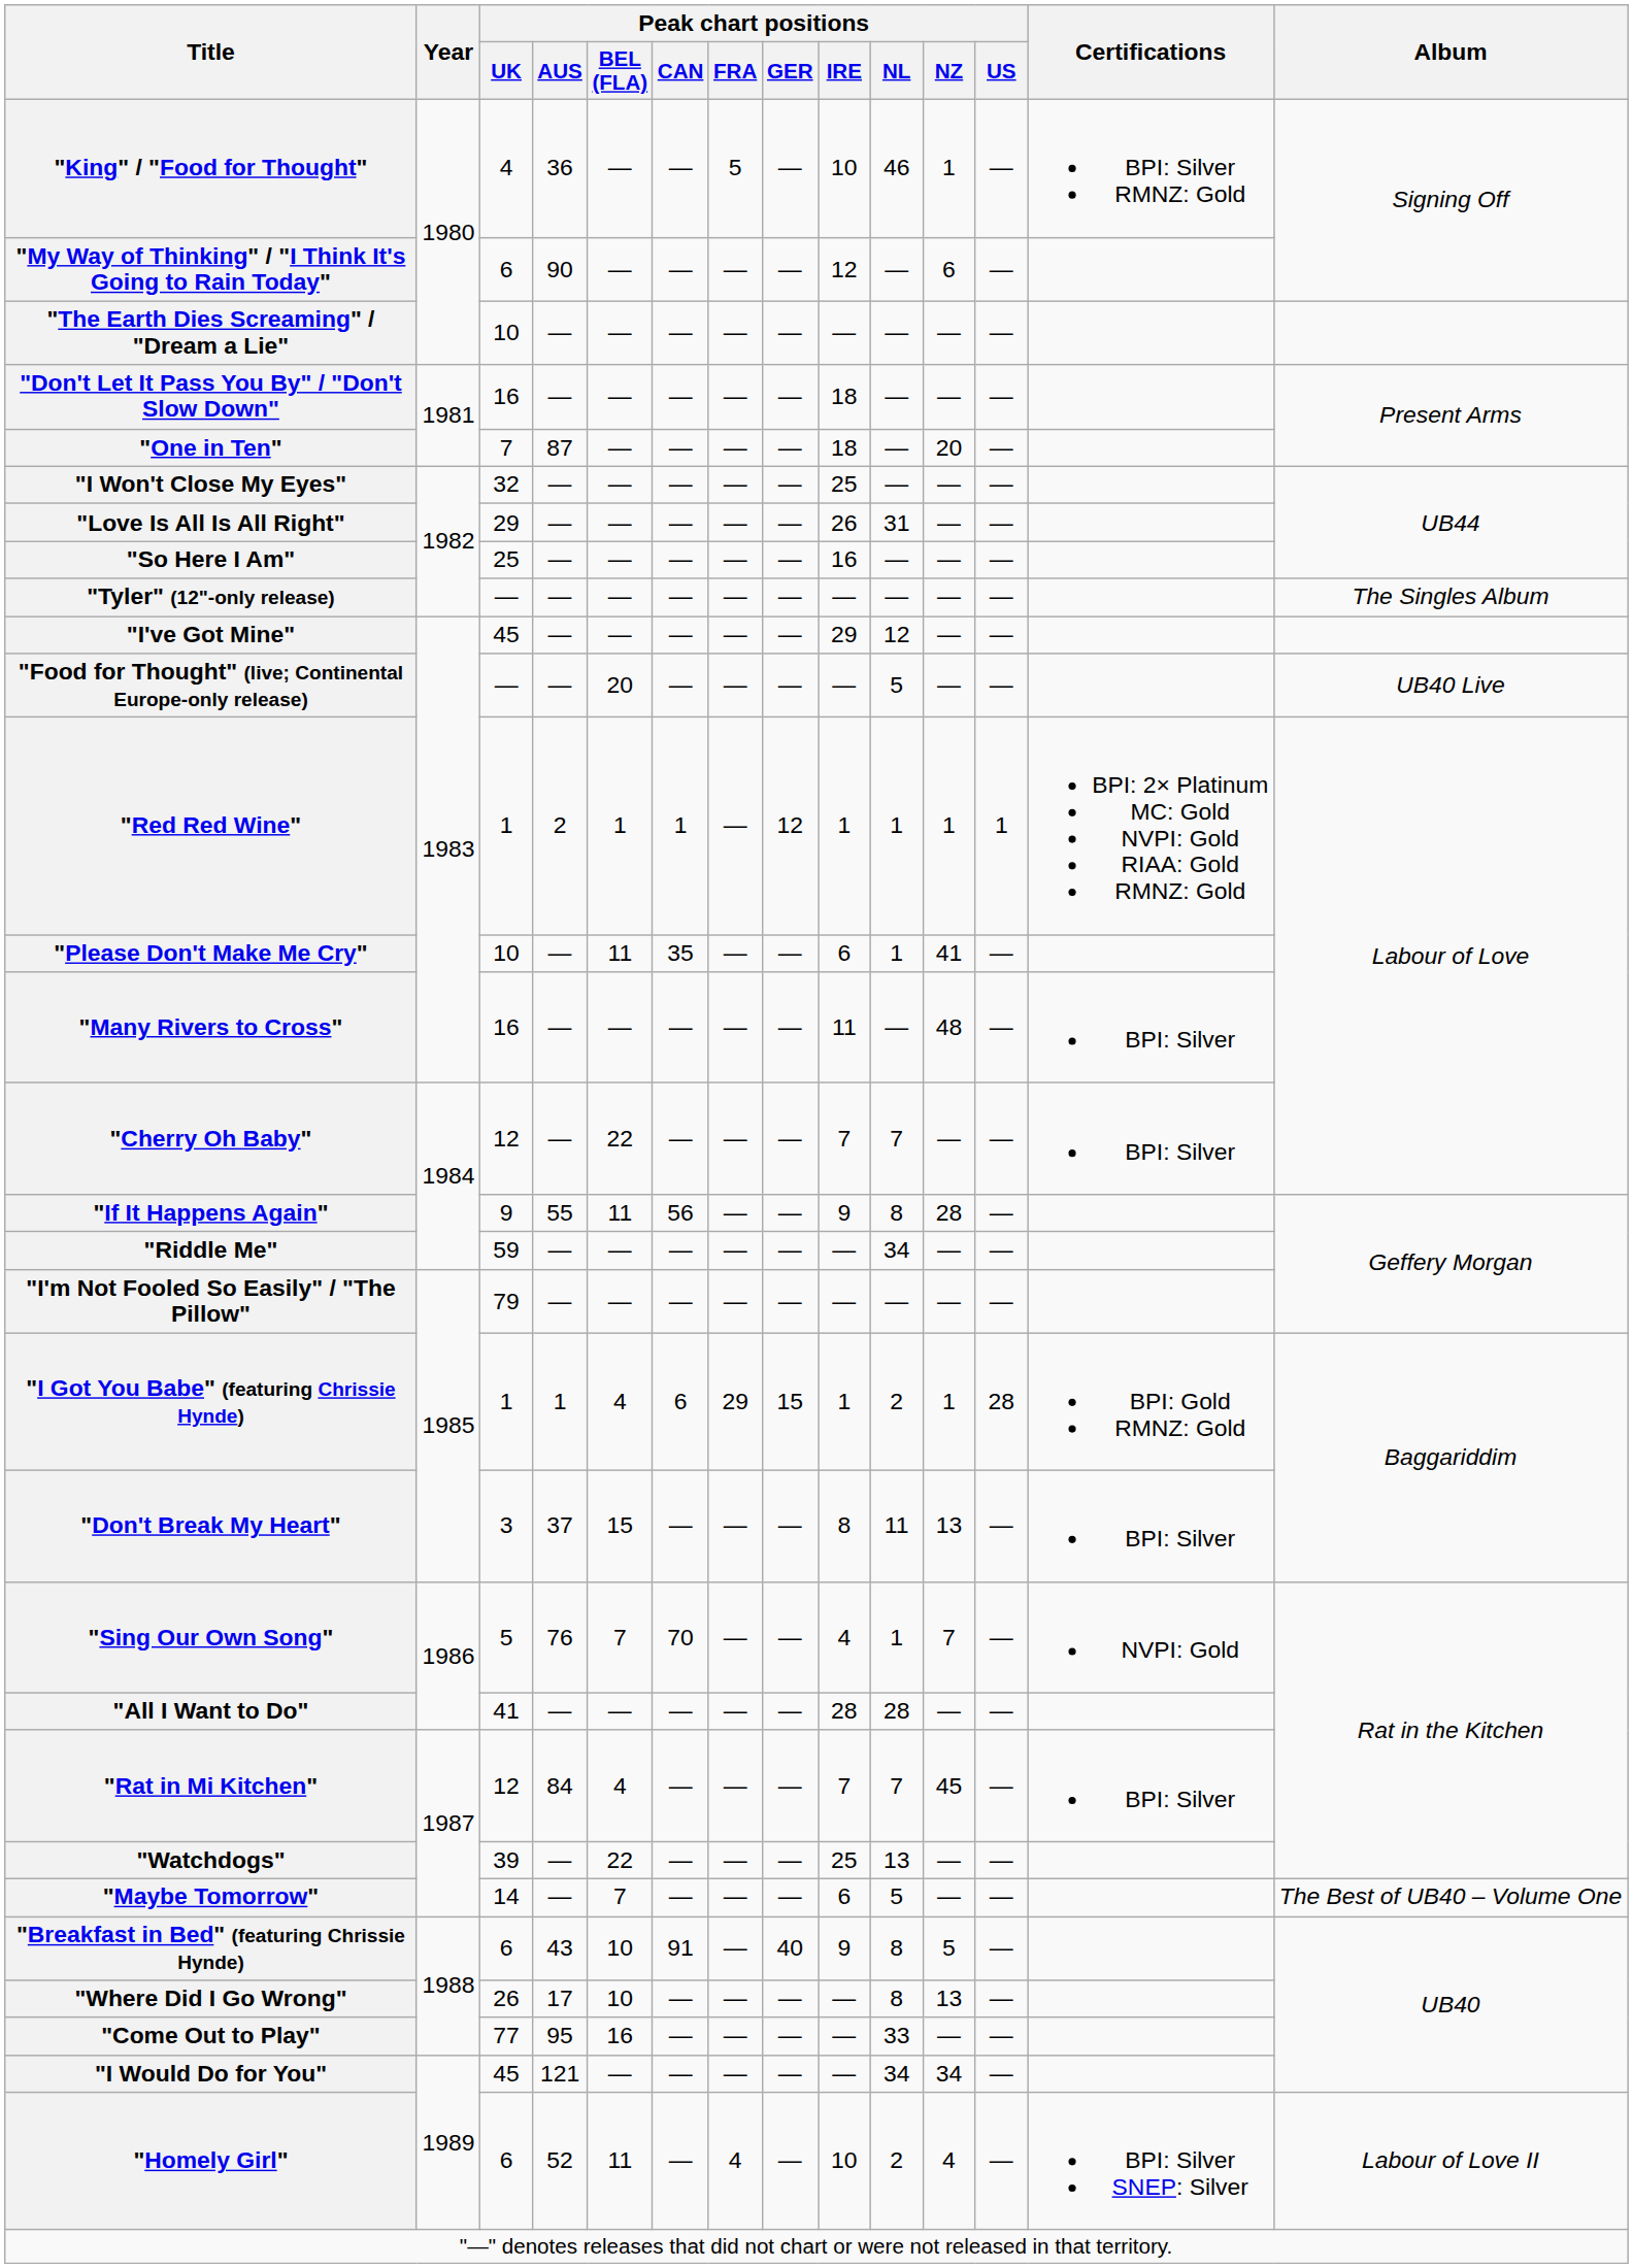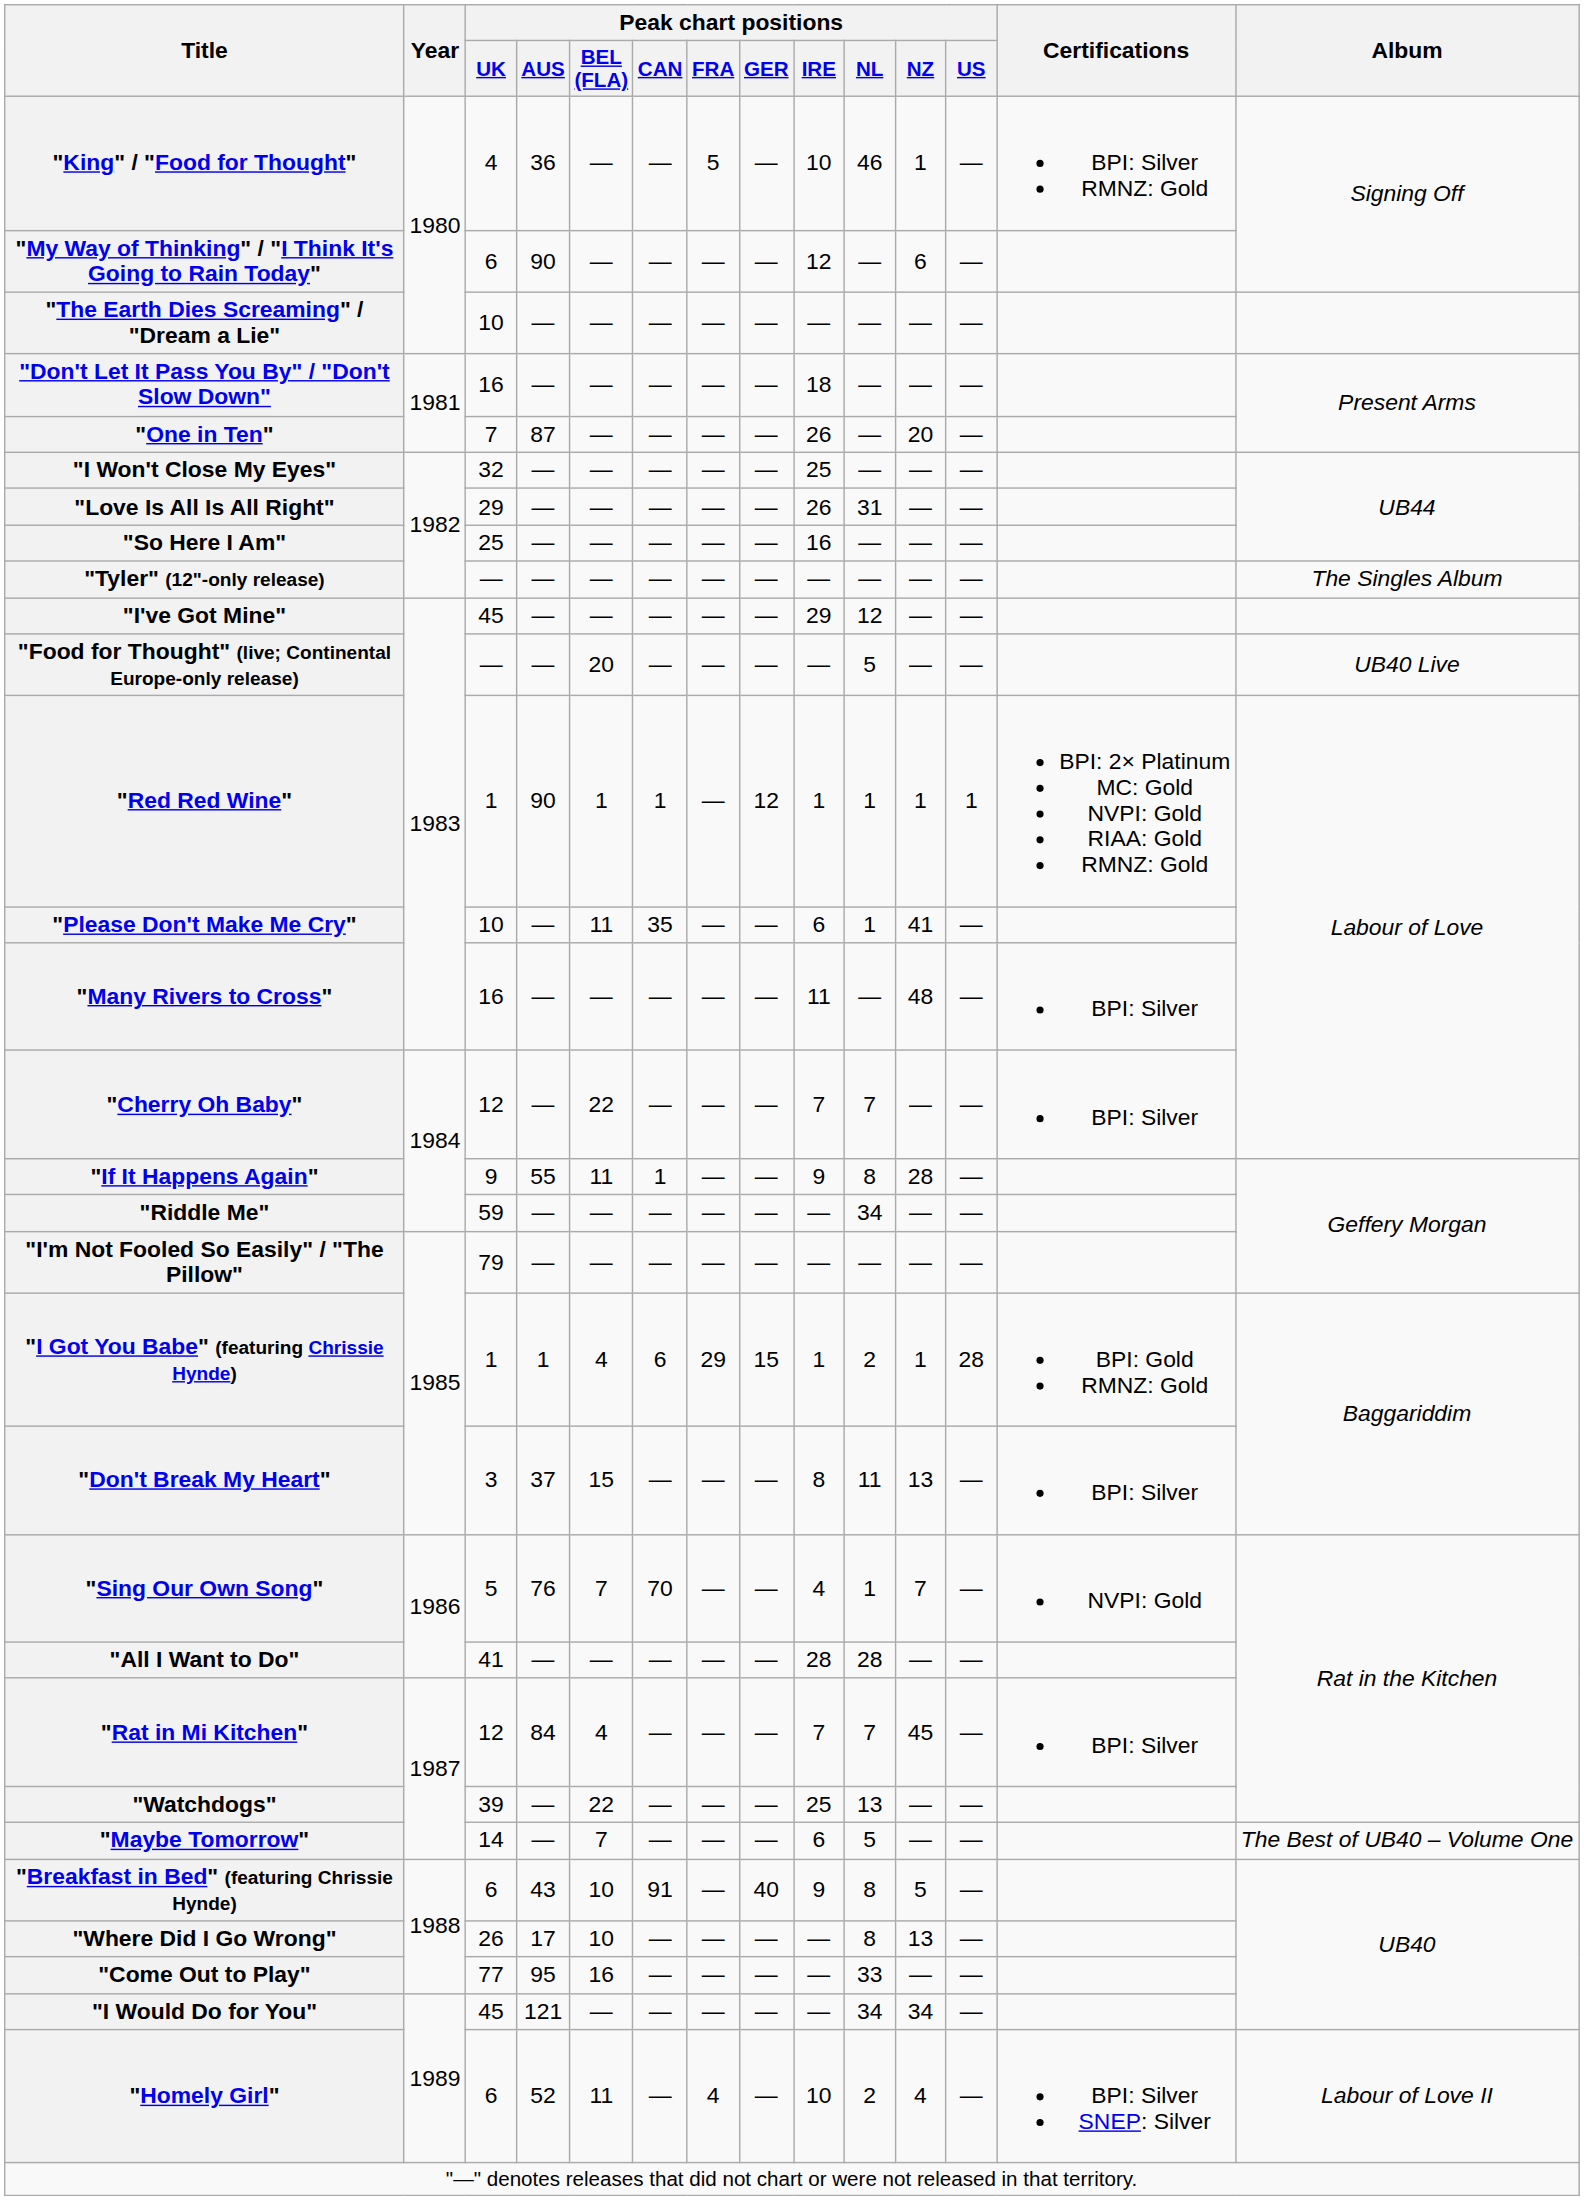"One in Ten" | Peak chart positions / IRE: 18 -> 26
"Red Red Wine" | Peak chart positions / AUS: 2 -> 90
"If It Happens Again" | Peak chart positions / CAN: 56 -> 1
